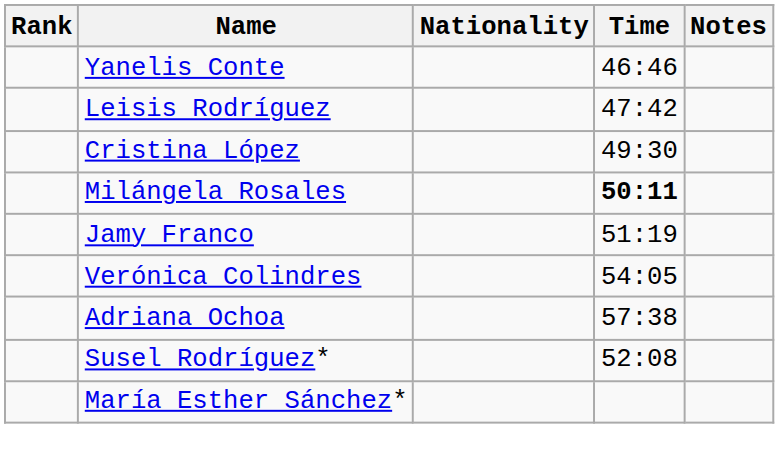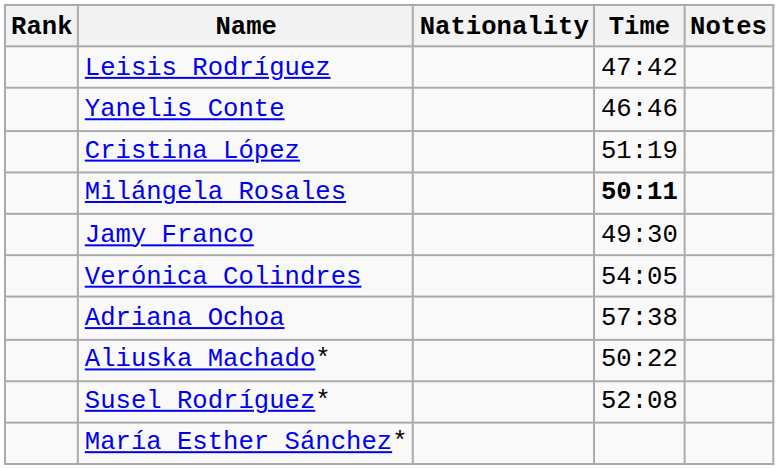rows swapped: Yanelis Conte <-> Leisis Rodríguez
Cristina López | Time: 49:30 -> 51:19
Jamy Franco | Time: 51:19 -> 49:30
+ row: Aliuska Machado* | 50:22
